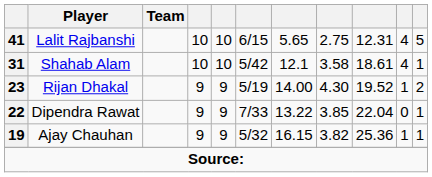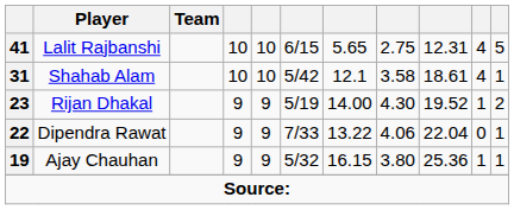Dipendra Rawat | column 8: 3.85 -> 4.06
Ajay Chauhan | column 8: 3.82 -> 3.80
